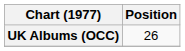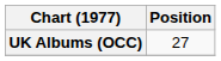UK Albums (OCC) | Position: 26 -> 27
